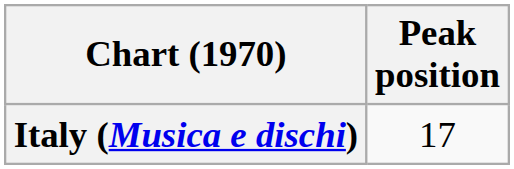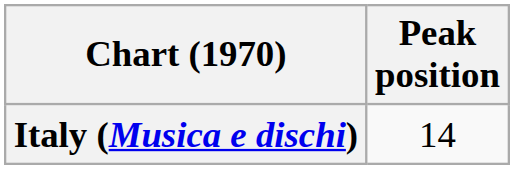Italy (Musica e dischi) | Peak position: 17 -> 14
